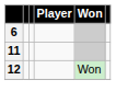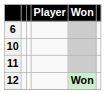+ row: 10
12 | Won: normal -> bold
